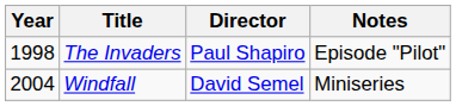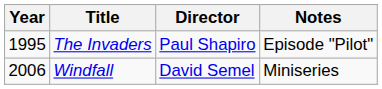The Invaders | Year: 1998 -> 1995
Windfall | Year: 2004 -> 2006
